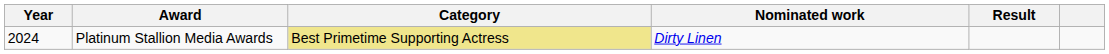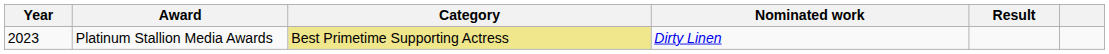Platinum Stallion Media Awards | Year: 2024 -> 2023
